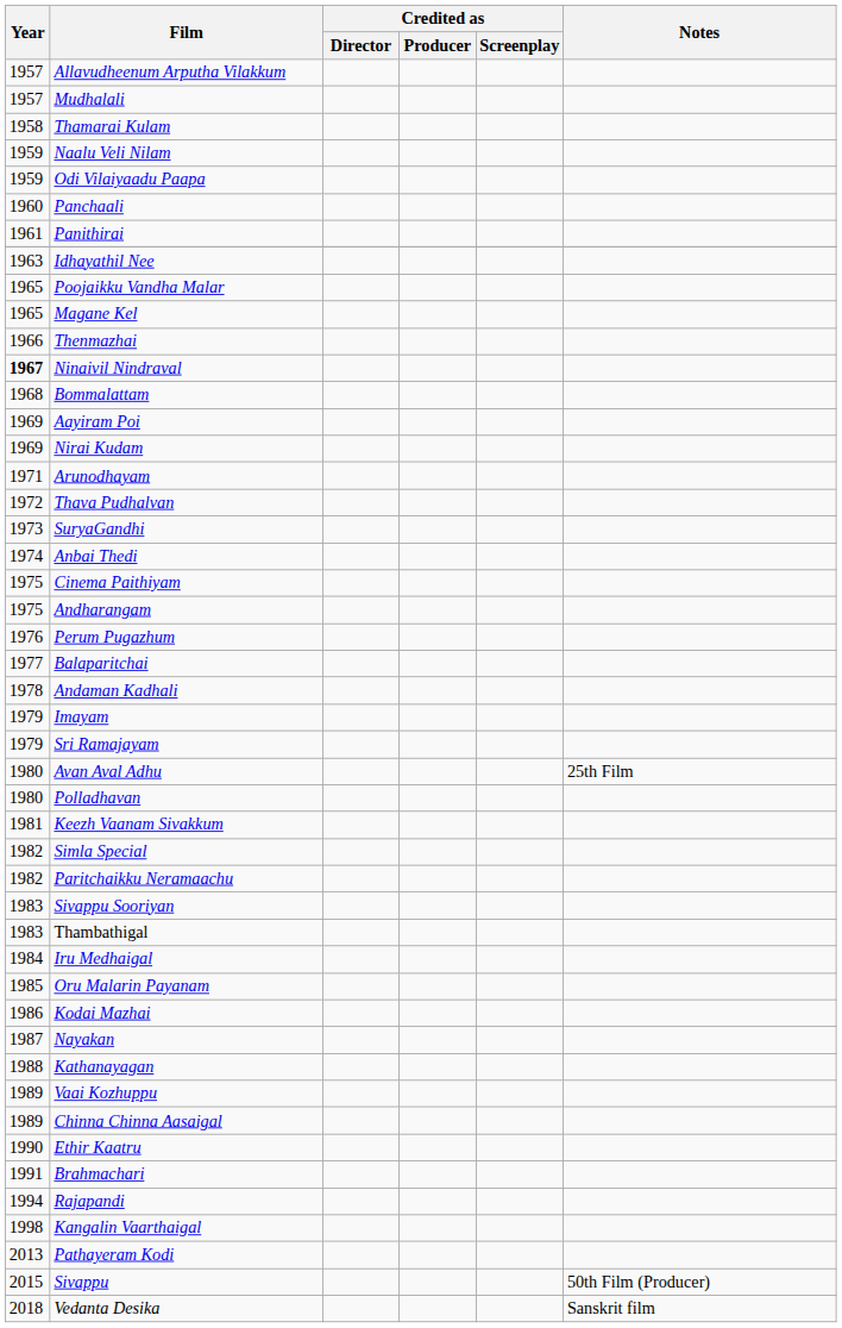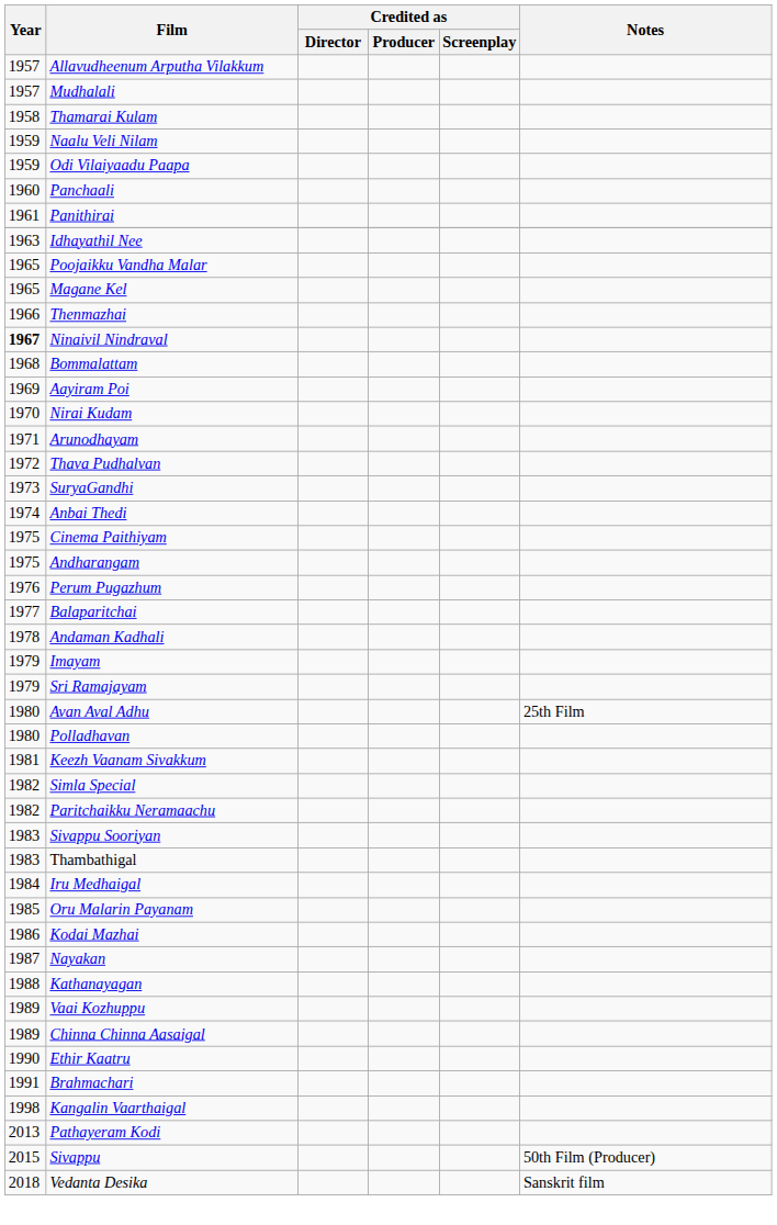Nirai Kudam | Year: 1969 -> 1970
- row: 1994 | Rajapandi
